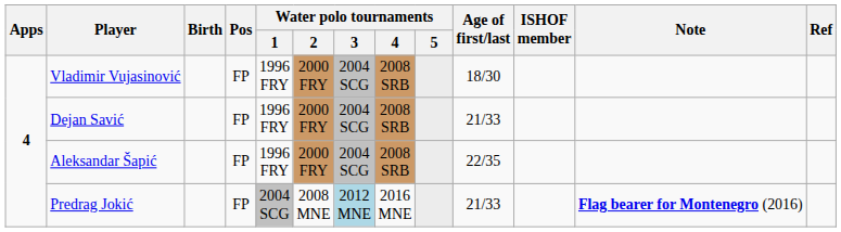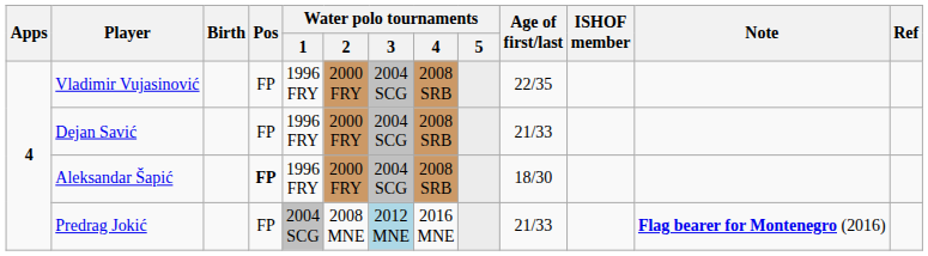Vladimir Vujasinović | Age of first/last: 18/30 -> 22/35
Aleksandar Šapić | Pos: normal -> bold
Aleksandar Šapić | Age of first/last: 22/35 -> 18/30
